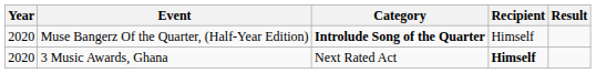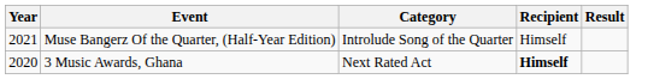Muse Bangerz Of the Quarter, (Half-Year Edition) | Year: 2020 -> 2021
Muse Bangerz Of the Quarter, (Half-Year Edition) | Category: bold -> normal
